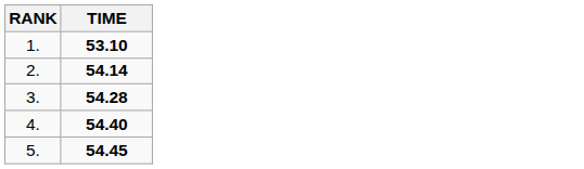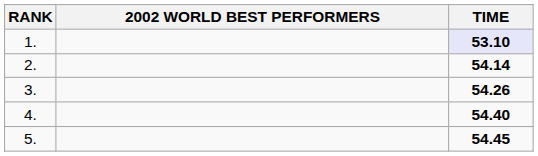+ column: 2002 WORLD BEST PERFORMERS
1. | TIME: no background -> lavender background
3. | TIME: 54.28 -> 54.26
